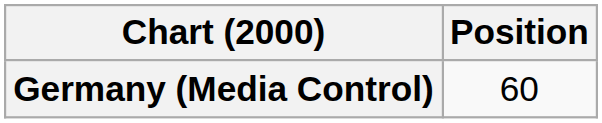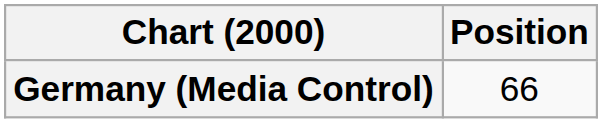Germany (Media Control) | Position: 60 -> 66
